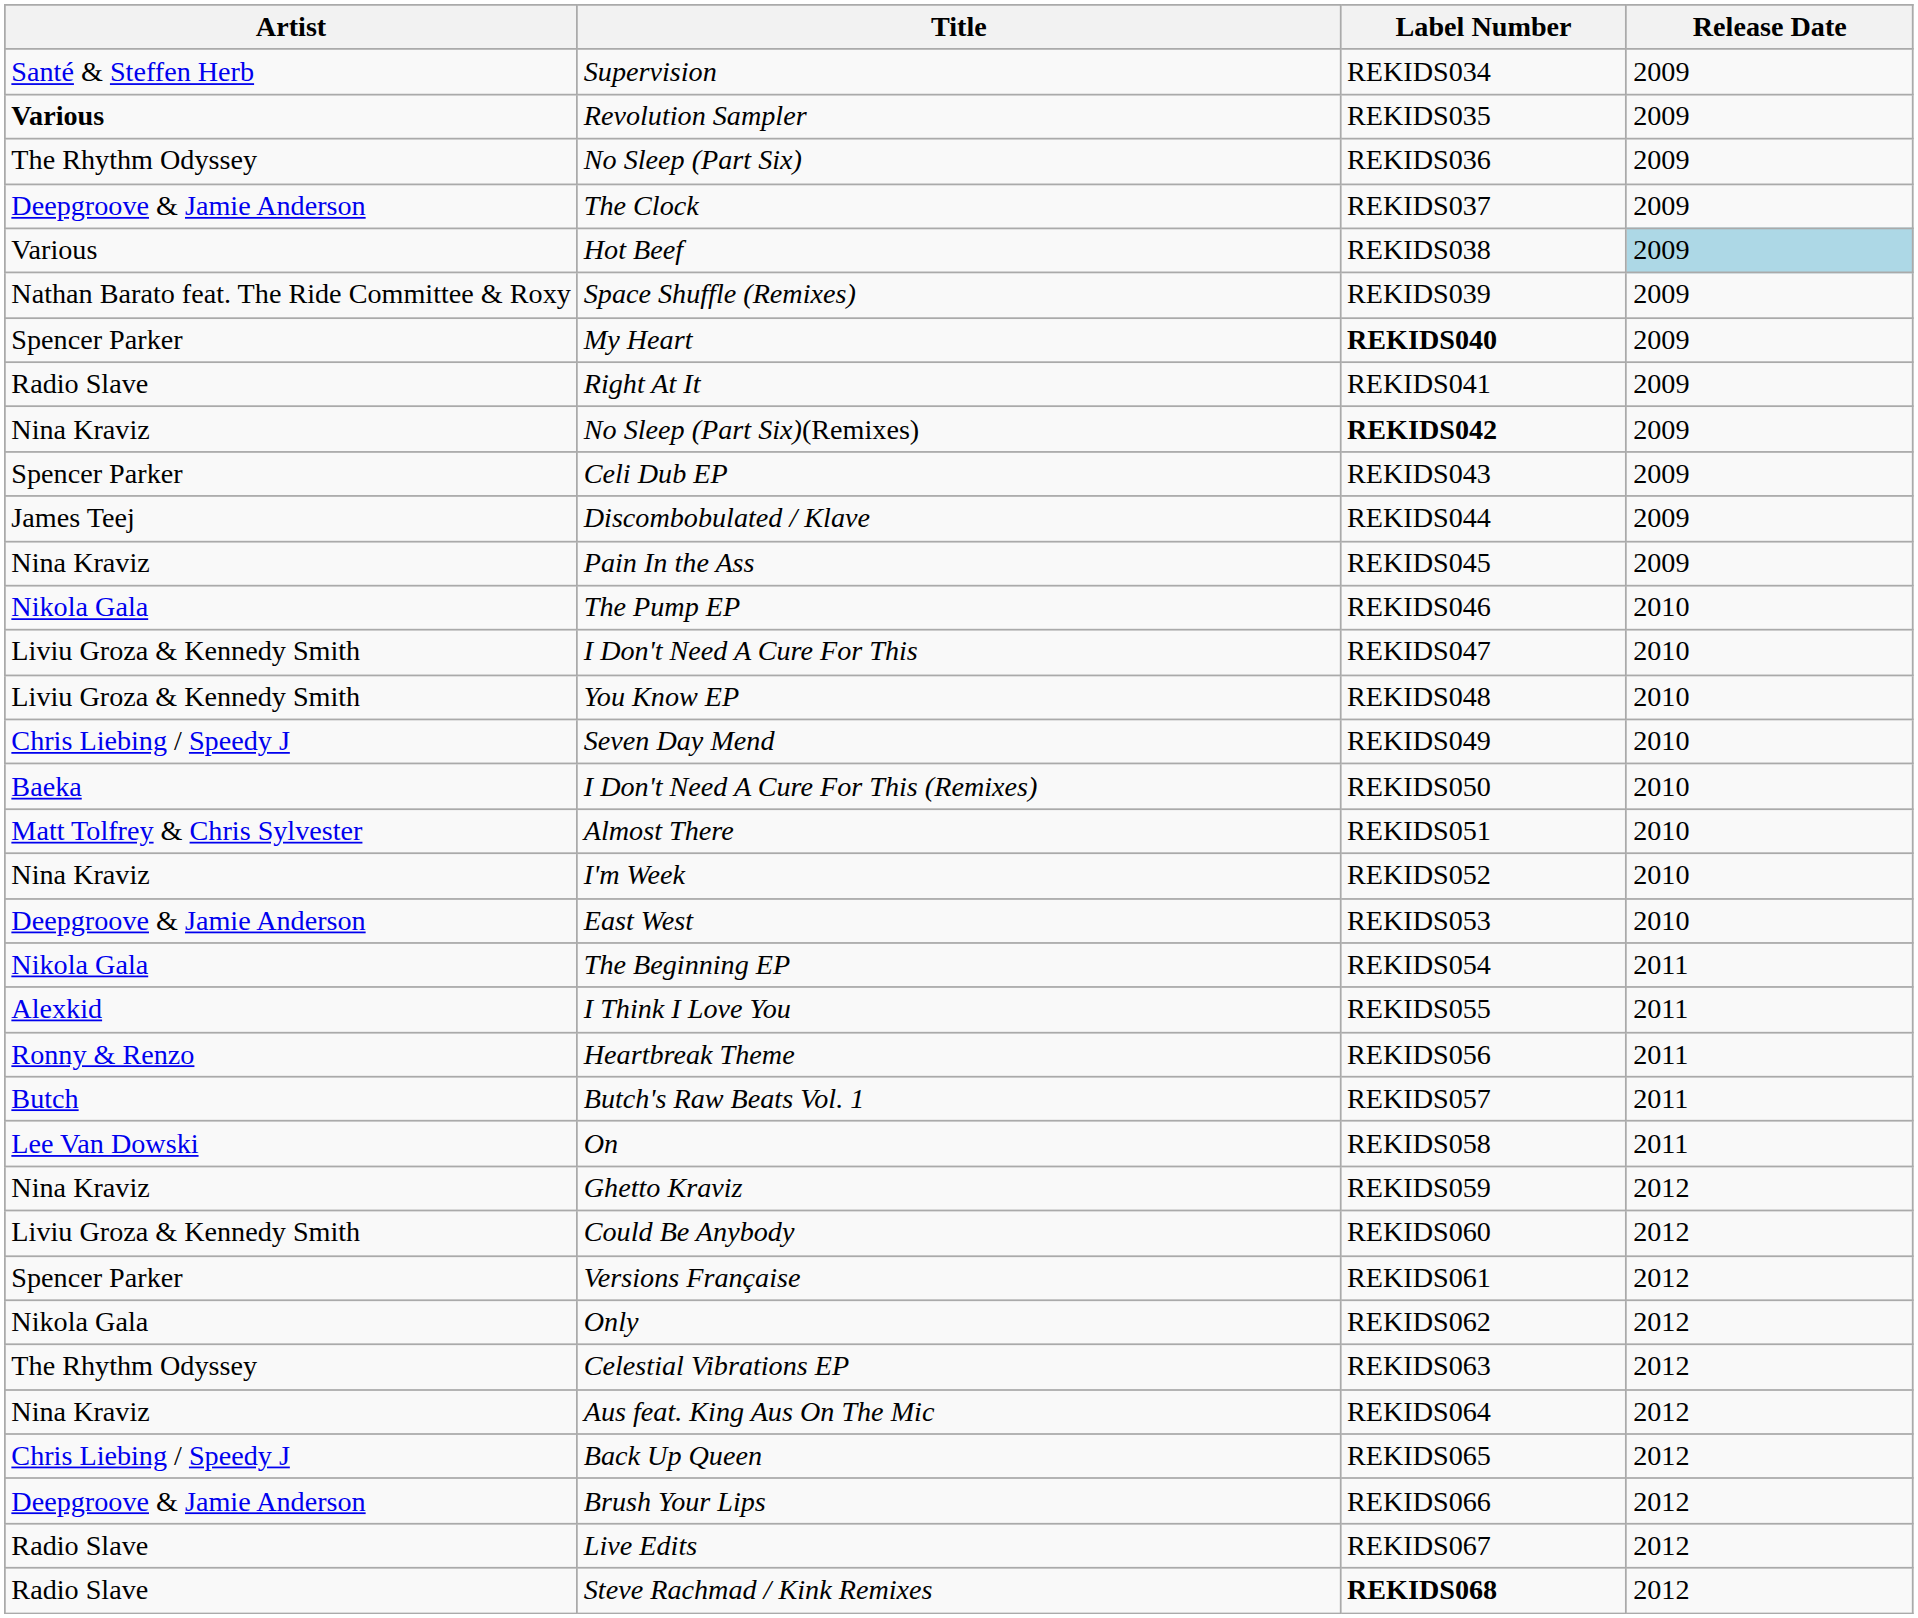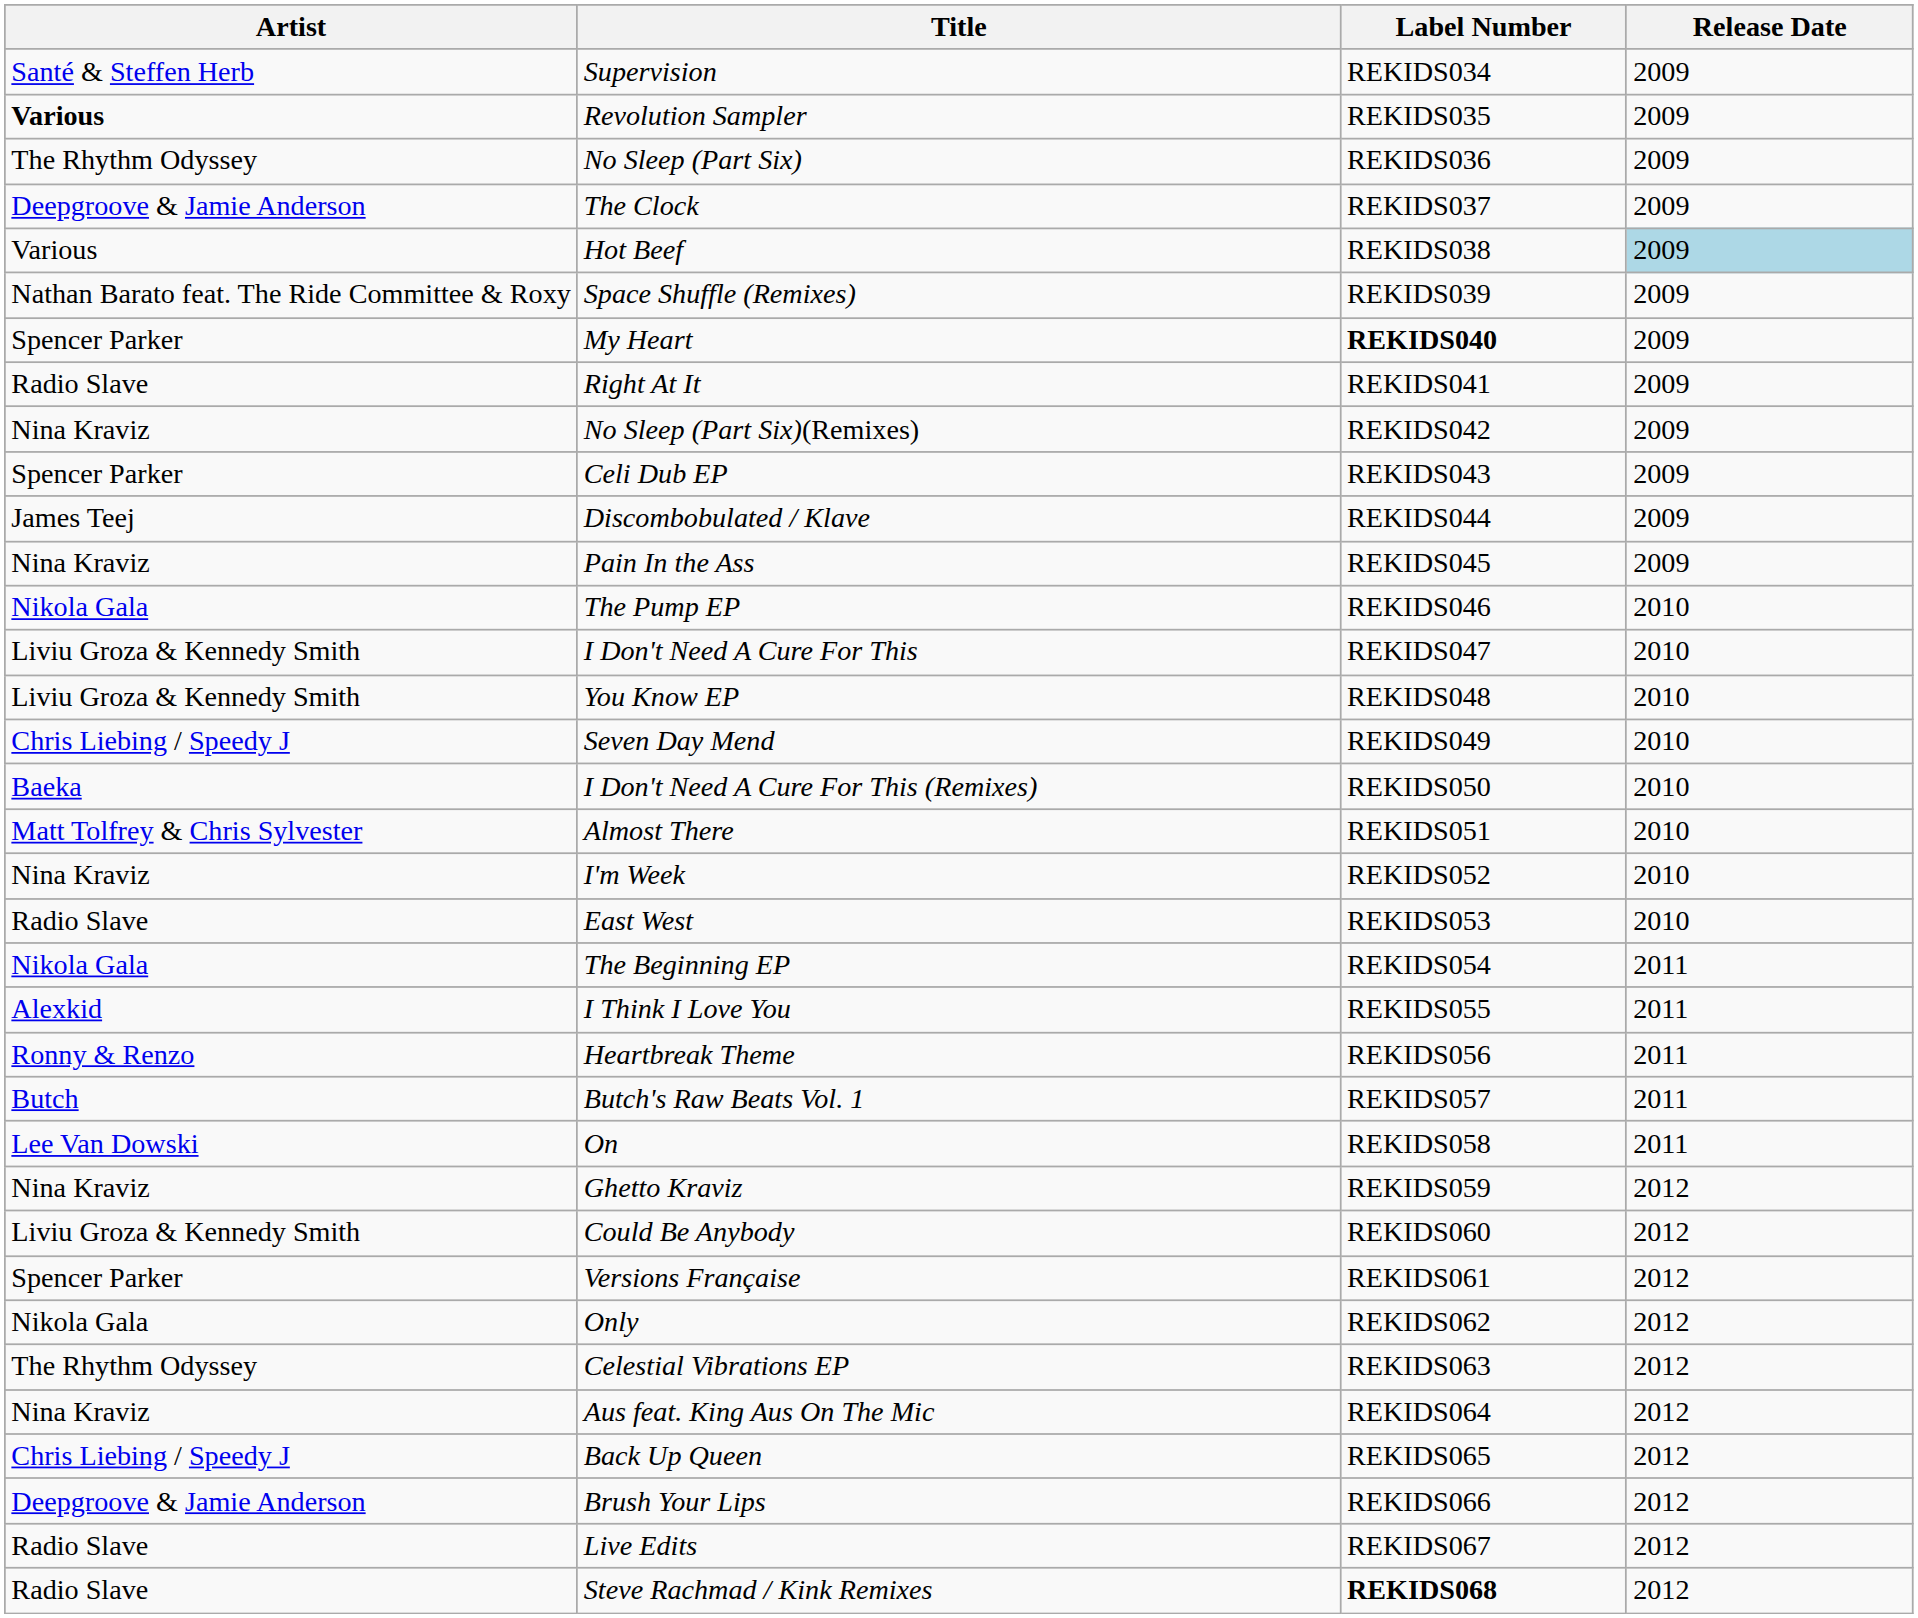No Sleep (Part Six)(Remixes) | Label Number: bold -> normal
East West | Artist: Deepgroove & Jamie Anderson -> Radio Slave
